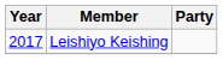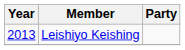Leishiyo Keishing | Year: 2017 -> 2013
